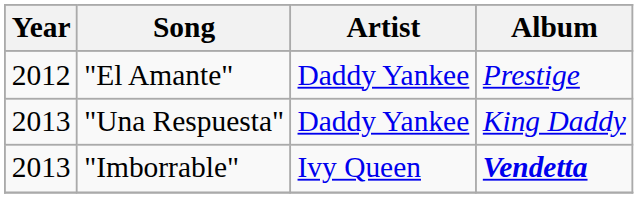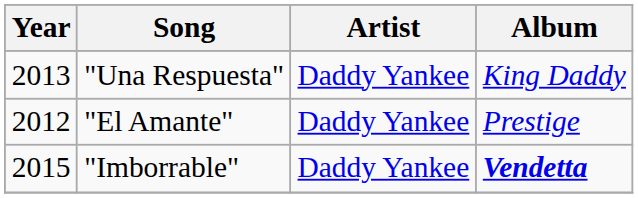rows swapped: "El Amante" <-> "Una Respuesta"
"Imborrable" | Year: 2013 -> 2015
"Imborrable" | Artist: Ivy Queen -> Daddy Yankee
